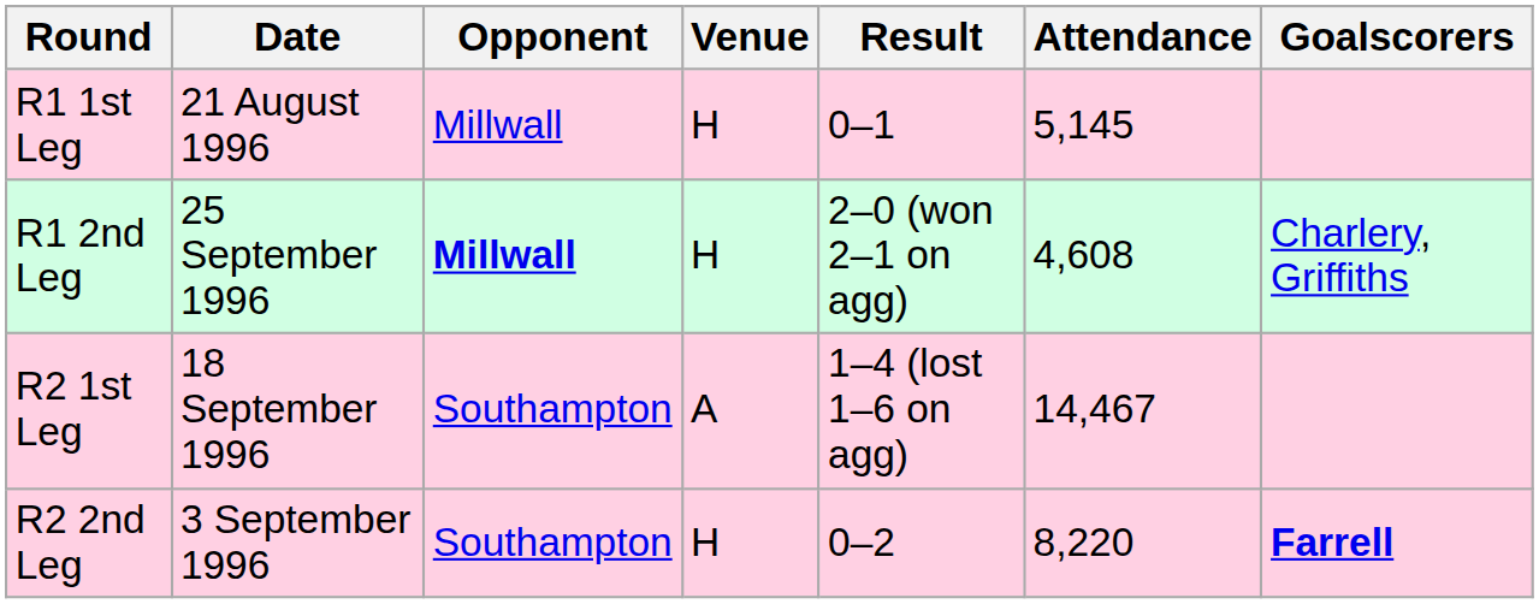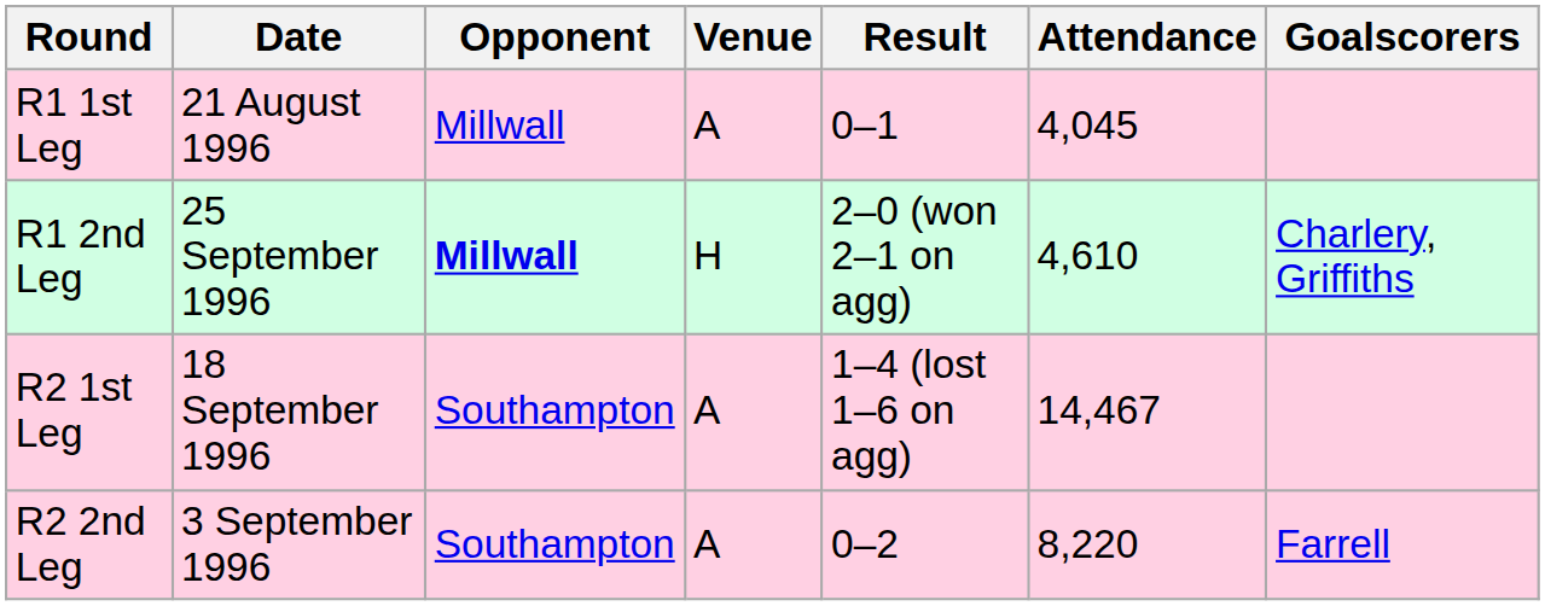R1 1st Leg | Venue: H -> A
R1 1st Leg | Attendance: 5,145 -> 4,045
R1 2nd Leg | Attendance: 4,608 -> 4,610
R2 2nd Leg | Venue: H -> A
R2 2nd Leg | Goalscorers: bold -> normal
